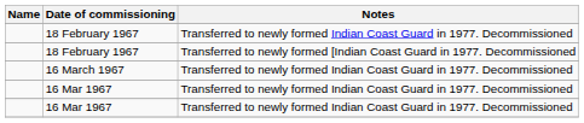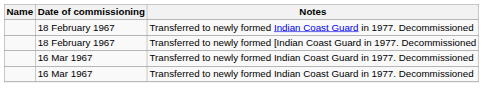- row: 16 March 1967 | Transferred to newly formed Indian Coast Guard in 1977. Decommissioned
